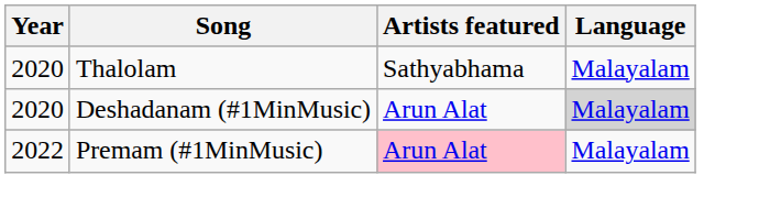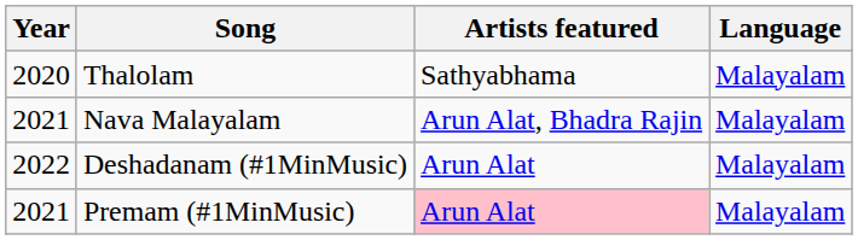+ row: 2021 | Nava Malayalam | Arun Alat, Bhadra Rajin | Malayalam
Deshadanam (#1MinMusic) | Year: 2020 -> 2022
Deshadanam (#1MinMusic) | Language: lightgrey background -> no background
Premam (#1MinMusic) | Year: 2022 -> 2021
